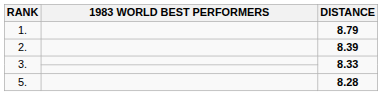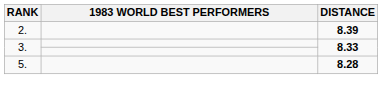- row: 1. | 8.79
